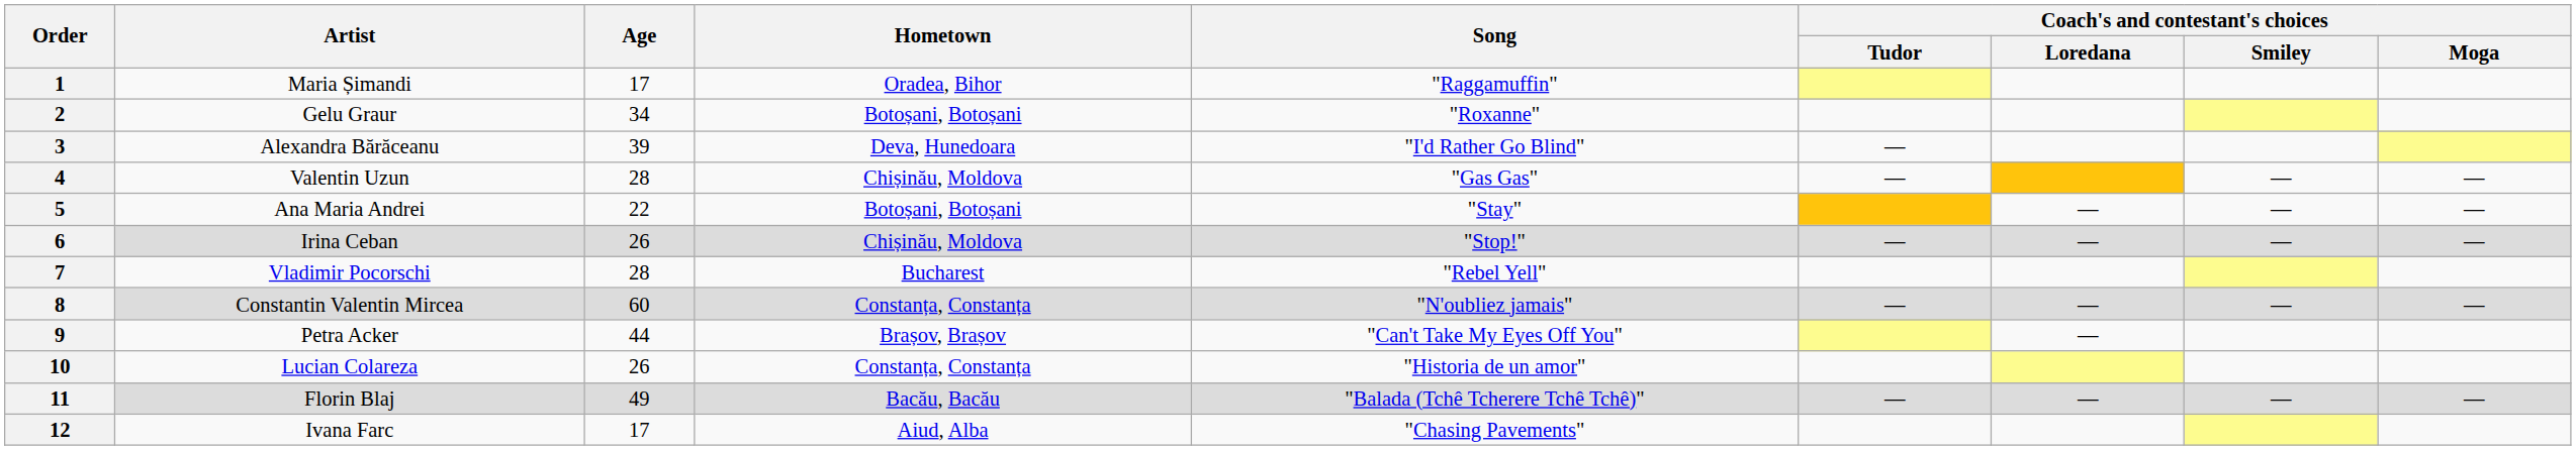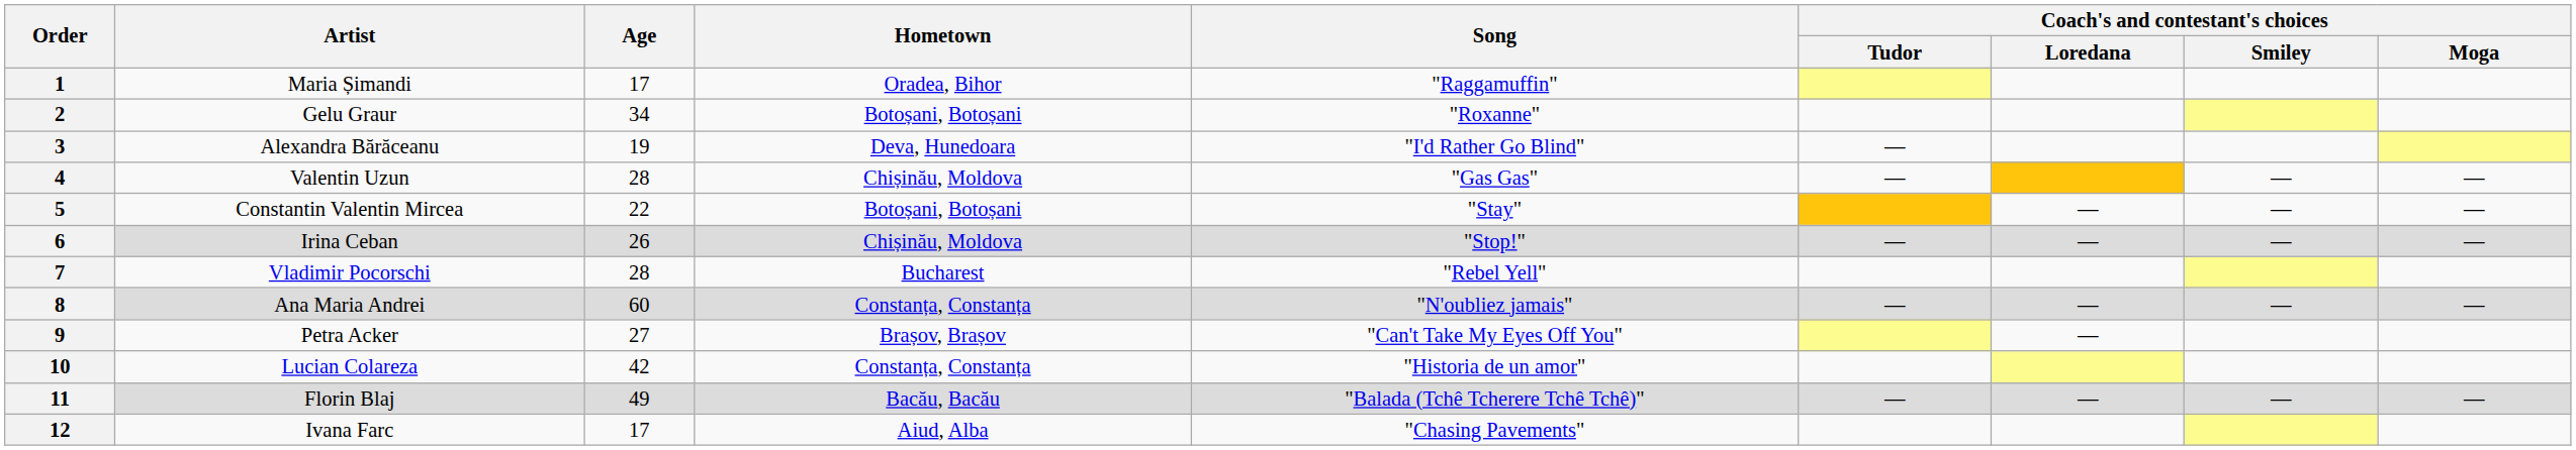3 | Age: 39 -> 19
5 | Artist: Ana Maria Andrei -> Constantin Valentin Mircea
8 | Artist: Constantin Valentin Mircea -> Ana Maria Andrei
9 | Age: 44 -> 27
10 | Age: 26 -> 42
